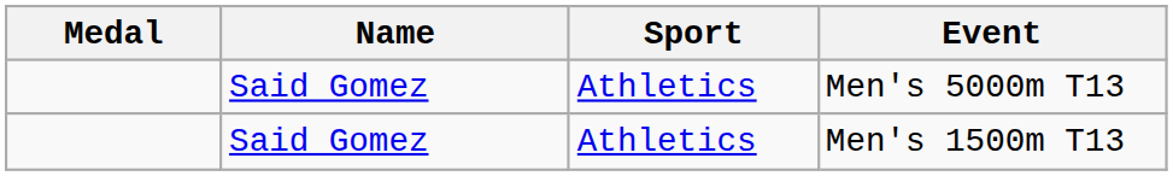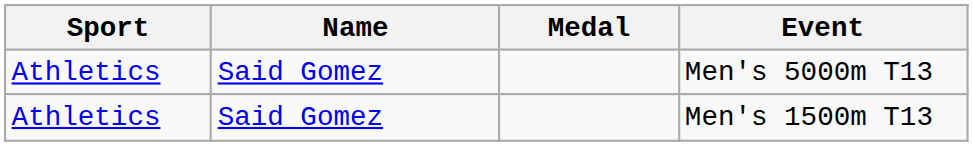columns swapped: Medal <-> Sport
